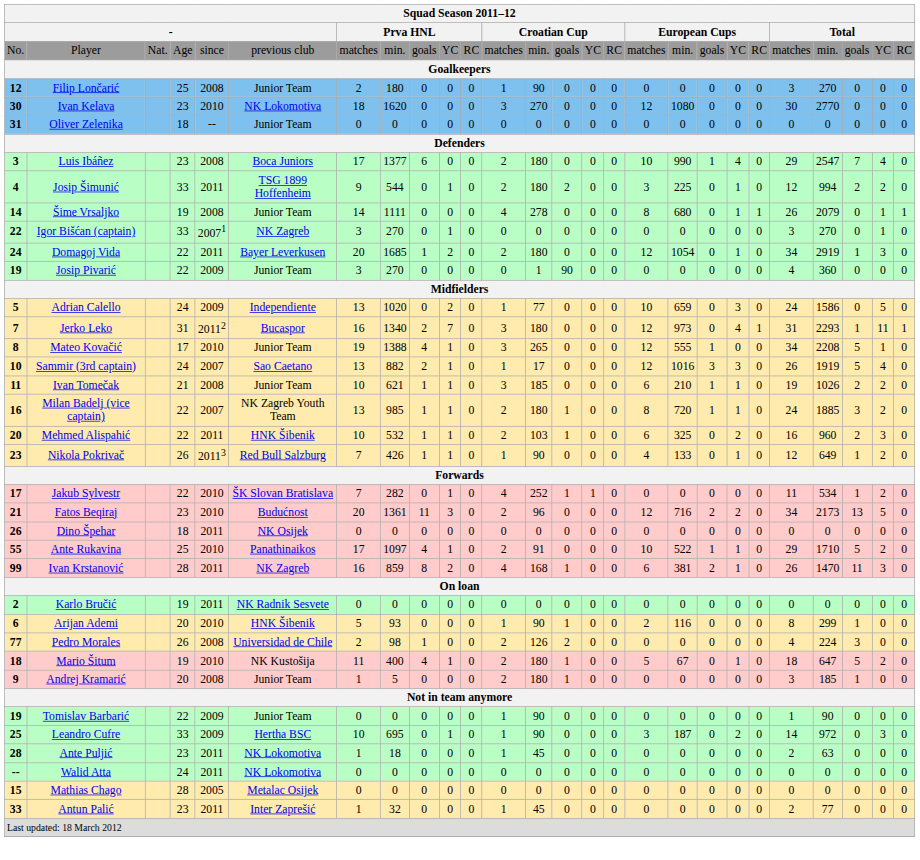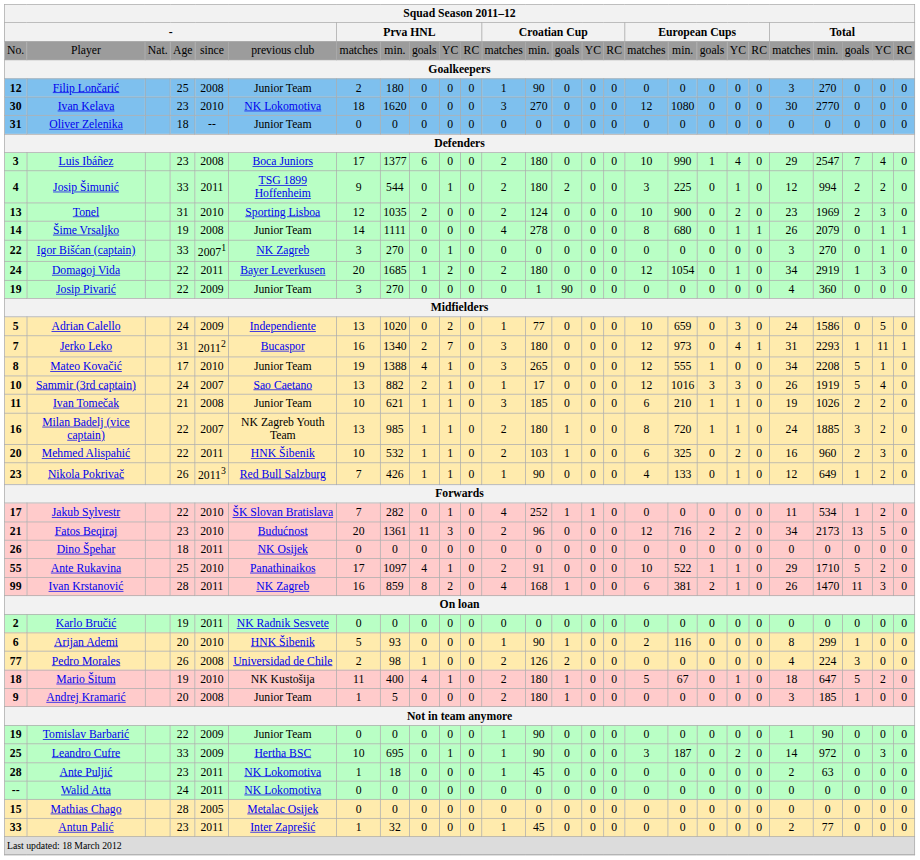+ row: 13 | Tonel | 31 | 2010 | Sporting Lisboa | 12 | 1035 | 2 | 0 | 0 | 2 | 124 | 0 | 0 | 0 | 10 | 900 | 0 | 2 | 0 | 23 | 1969 | 2 | 3 | 0
